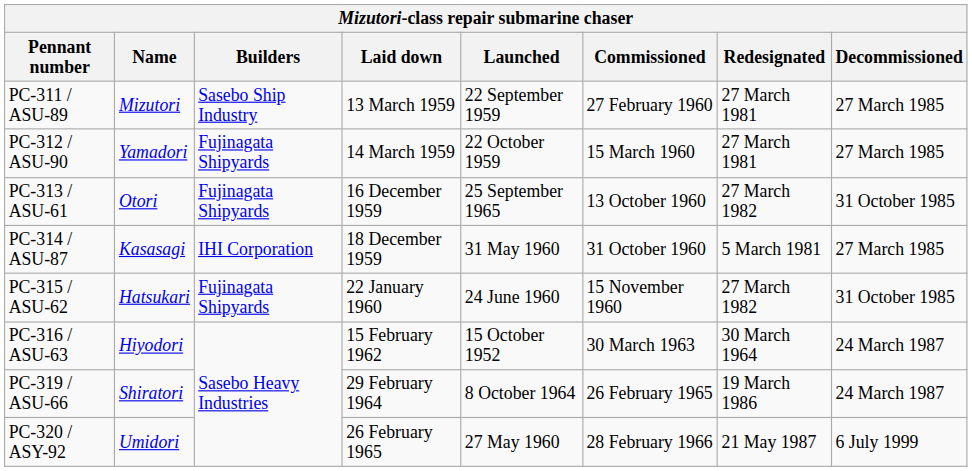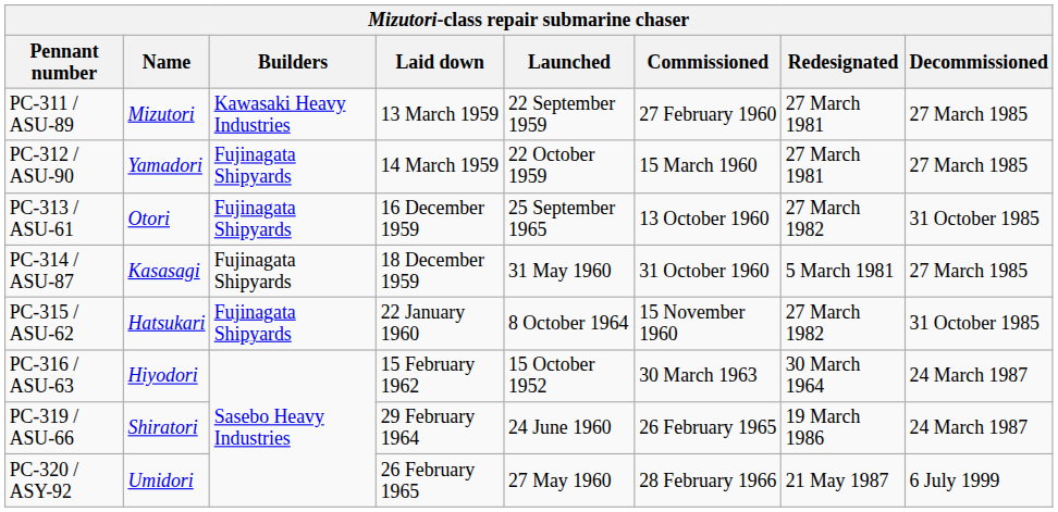PC-311 / ASU-89 | Builders: Sasebo Ship Industry -> Kawasaki Heavy Industries
PC-314 / ASU-87 | Builders: IHI Corporation -> Fujinagata Shipyards
PC-315 / ASU-62 | Launched: 24 June 1960 -> 8 October 1964
PC-319 / ASU-66 | Launched: 8 October 1964 -> 24 June 1960
